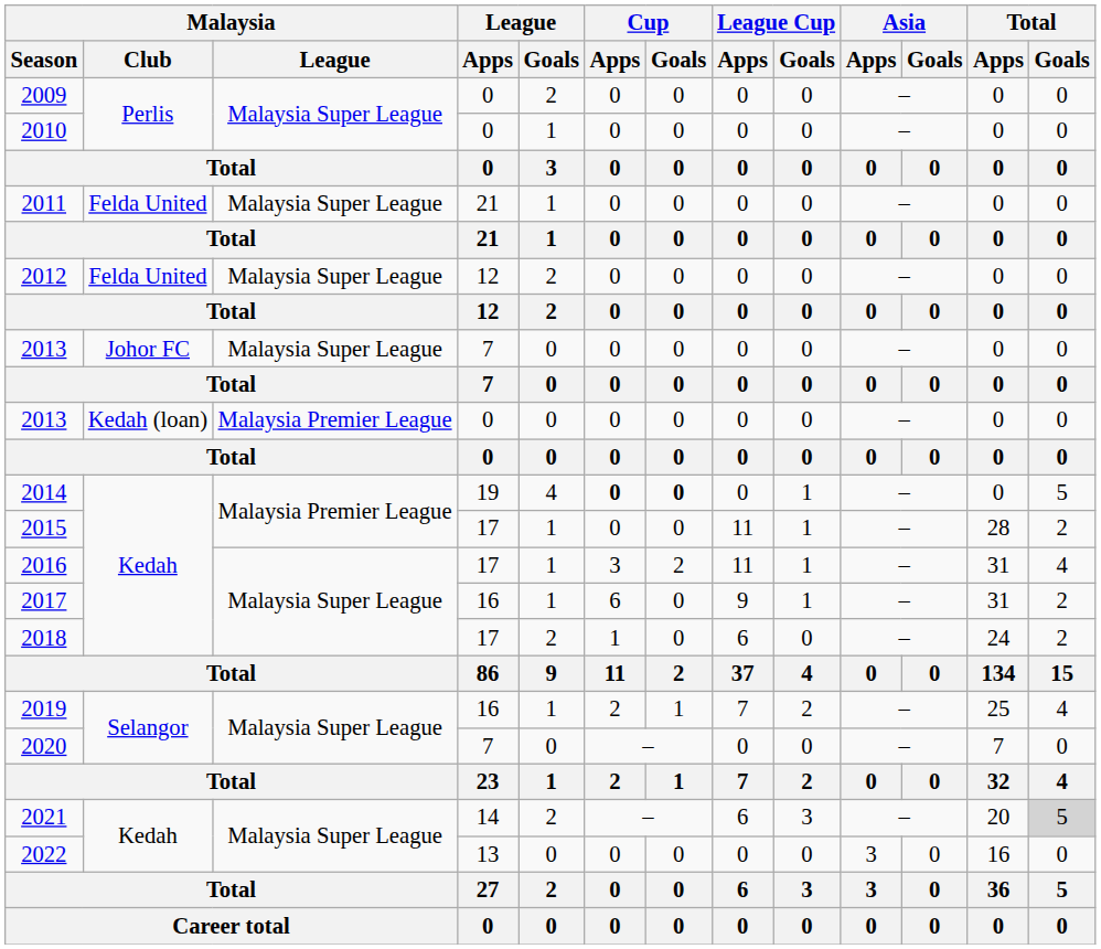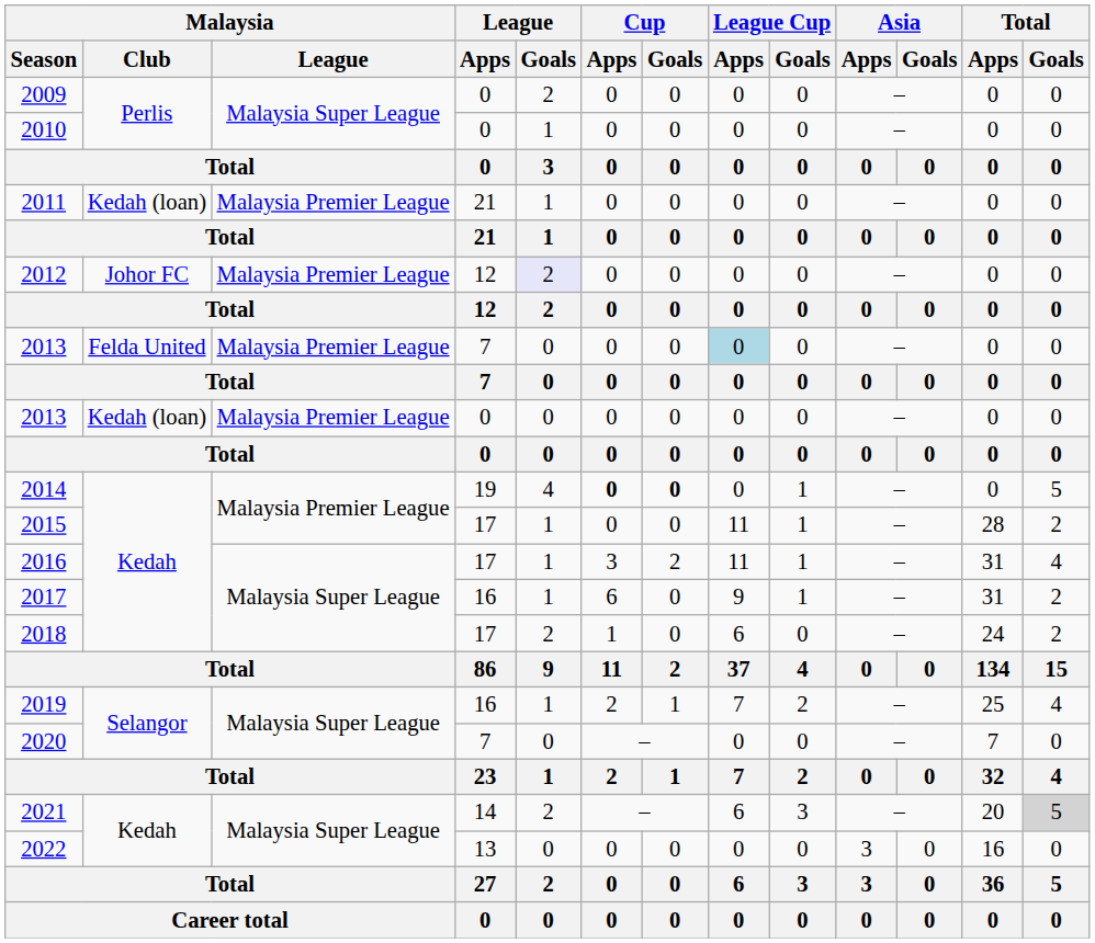2011 | Malaysia / Club: Felda United -> Kedah (loan)
2011 | Malaysia / League: Malaysia Super League -> Malaysia Premier League
2012 | Malaysia / Club: Felda United -> Johor FC
2012 | Malaysia / League: Malaysia Super League -> Malaysia Premier League
2012 | League / Goals: no background -> lavender background
2013 / 7 | Malaysia / Club: Johor FC -> Felda United
2013 / 7 | Malaysia / League: Malaysia Super League -> Malaysia Premier League
2013 / 7 | League Cup / Apps: no background -> lightblue background
